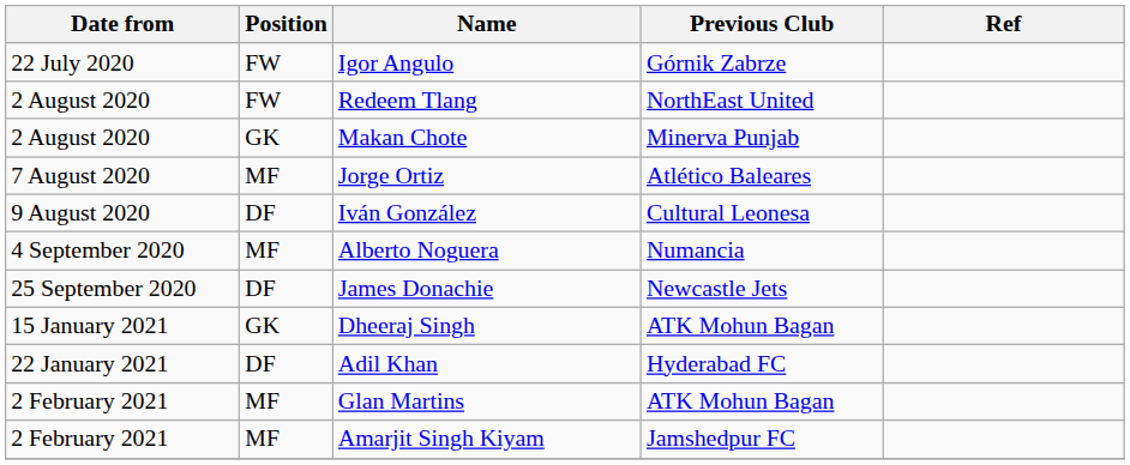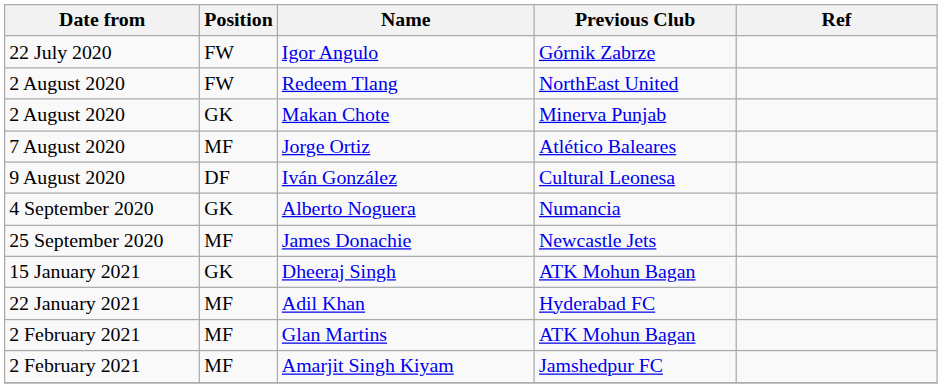Alberto Noguera | Position: MF -> GK
James Donachie | Position: DF -> MF
Adil Khan | Position: DF -> MF
